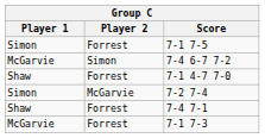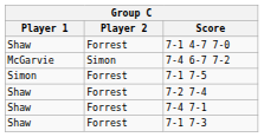rows swapped: 7-1 4-7 7-0 <-> 7-1 7-5
7-2 7-4 | Player 1: Simon -> Shaw
7-2 7-4 | Player 2: McGarvie -> Forrest
7-1 7-3 | Player 1: McGarvie -> Shaw
